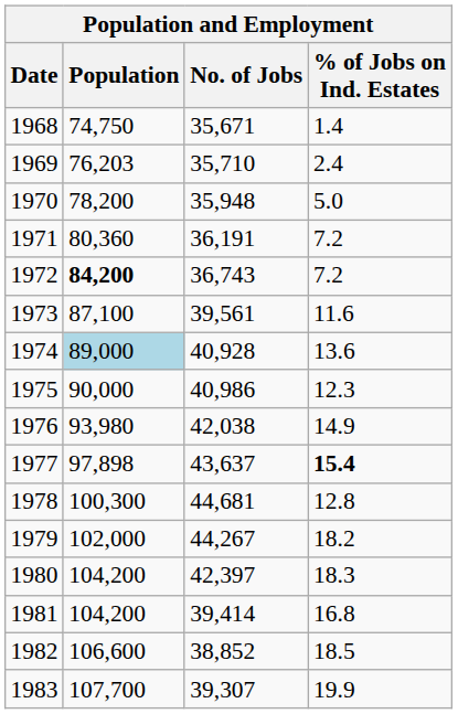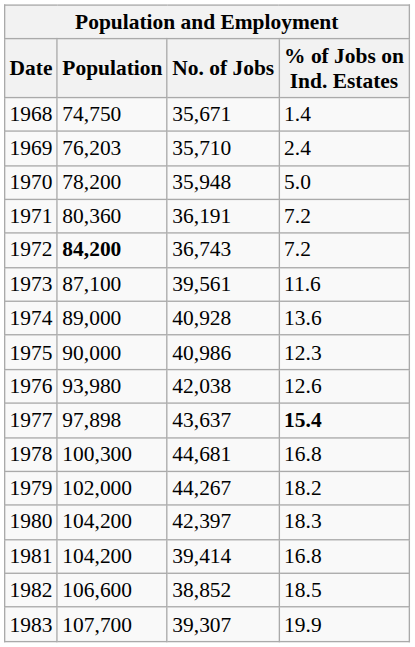1974 | Population: lightblue background -> no background
1976 | % of Jobs on Ind. Estates: 14.9 -> 12.6
1978 | % of Jobs on Ind. Estates: 12.8 -> 16.8
